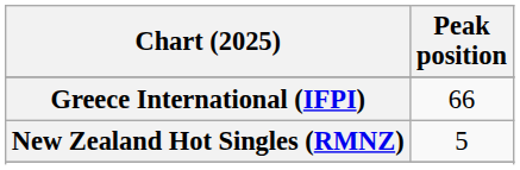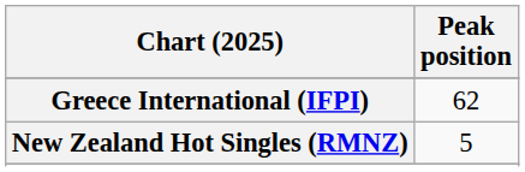Greece International (IFPI) | Peak position: 66 -> 62
